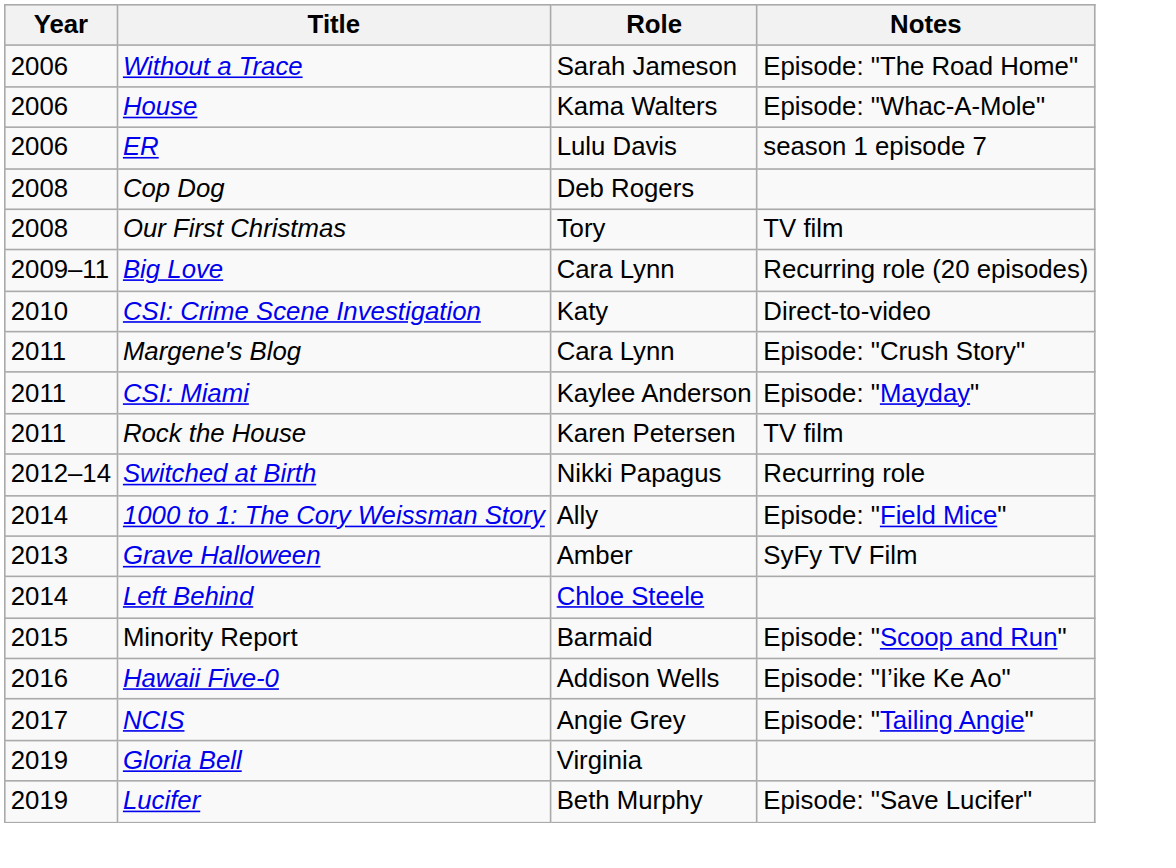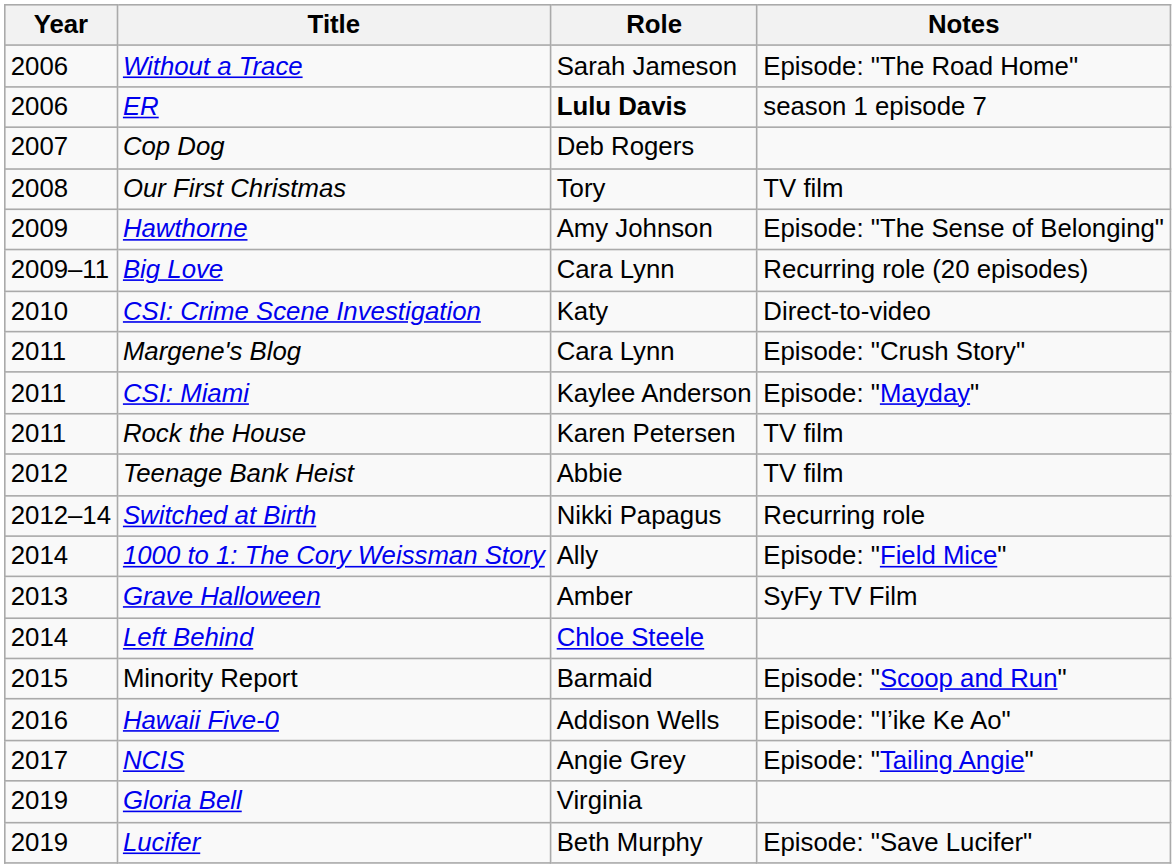- row: 2006 | House | Kama Walters | Episode: "Whac-A-Mole"
ER | Role: normal -> bold
Cop Dog | Year: 2008 -> 2007
+ row: 2009 | Hawthorne | Amy Johnson | Episode: "The Sense of Belonging"
+ row: 2012 | Teenage Bank Heist | Abbie | TV film
